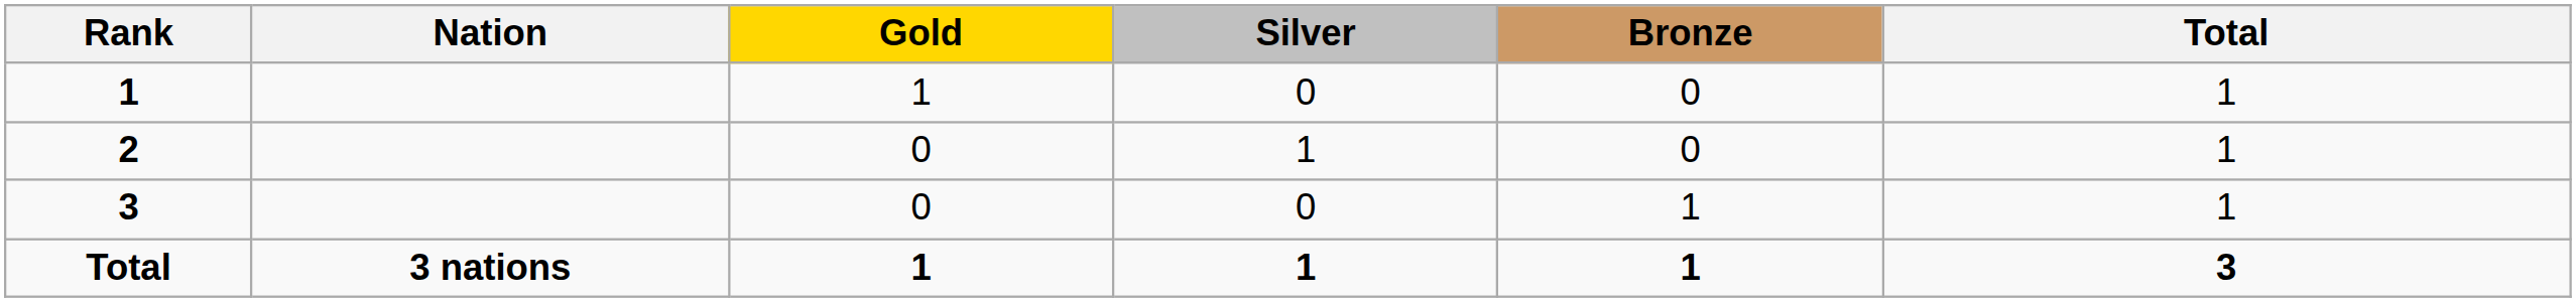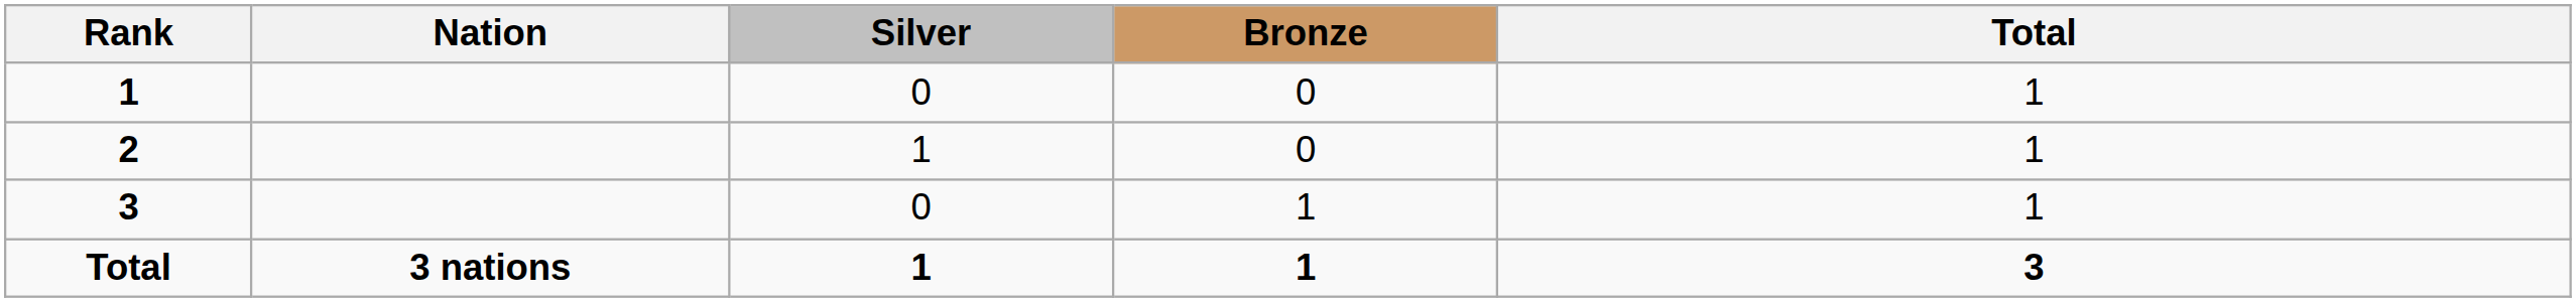- column: Gold | 1 | 0 | 0 | 1
